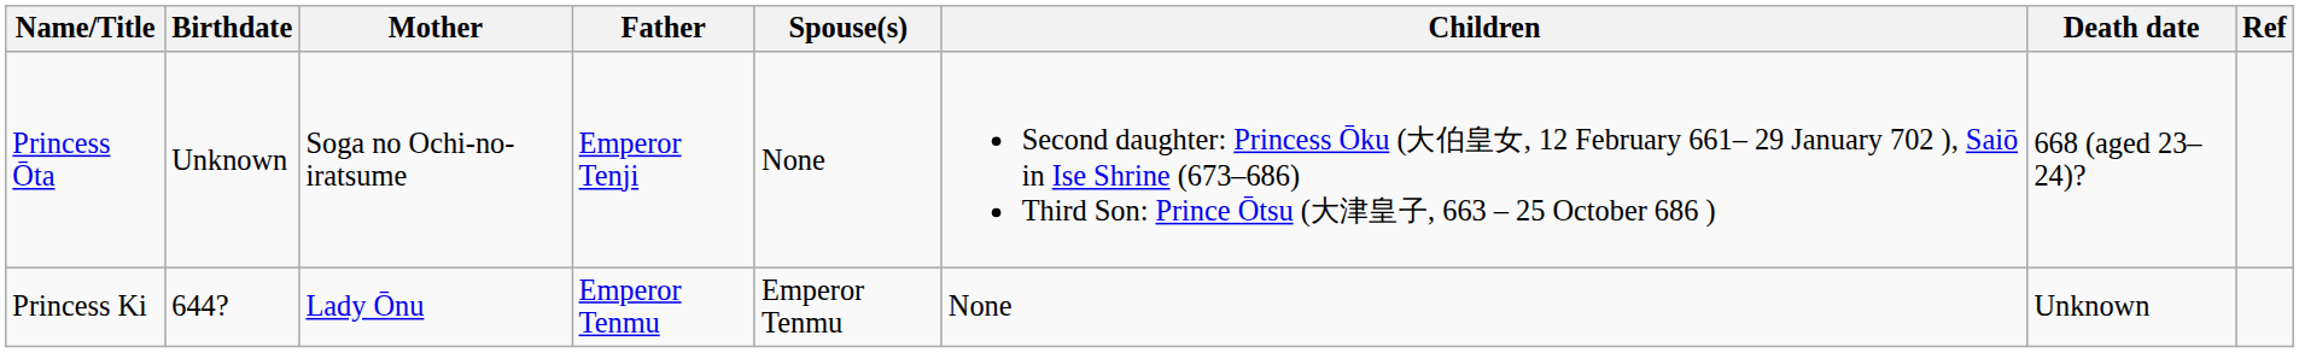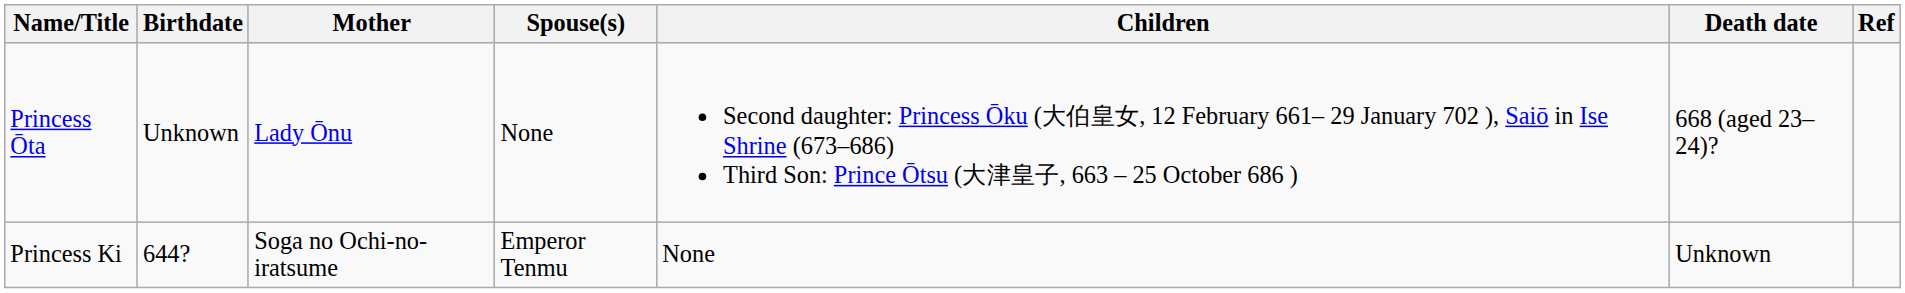- column: Father | Emperor Tenji | Emperor Tenmu
Princess Ōta | Mother: Soga no Ochi-no-iratsume -> Lady Ōnu
Princess Ki | Mother: Lady Ōnu -> Soga no Ochi-no-iratsume
